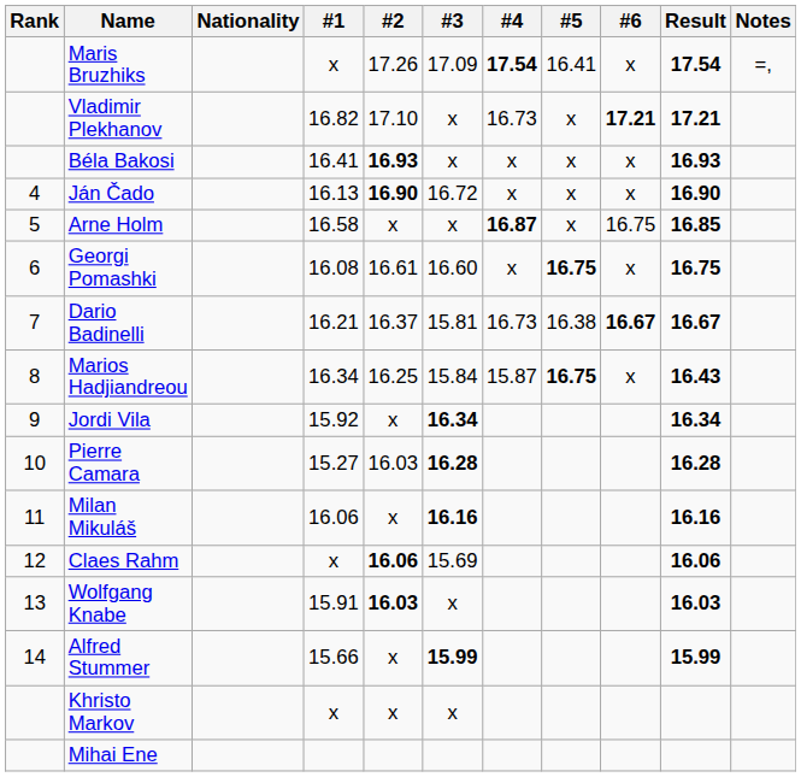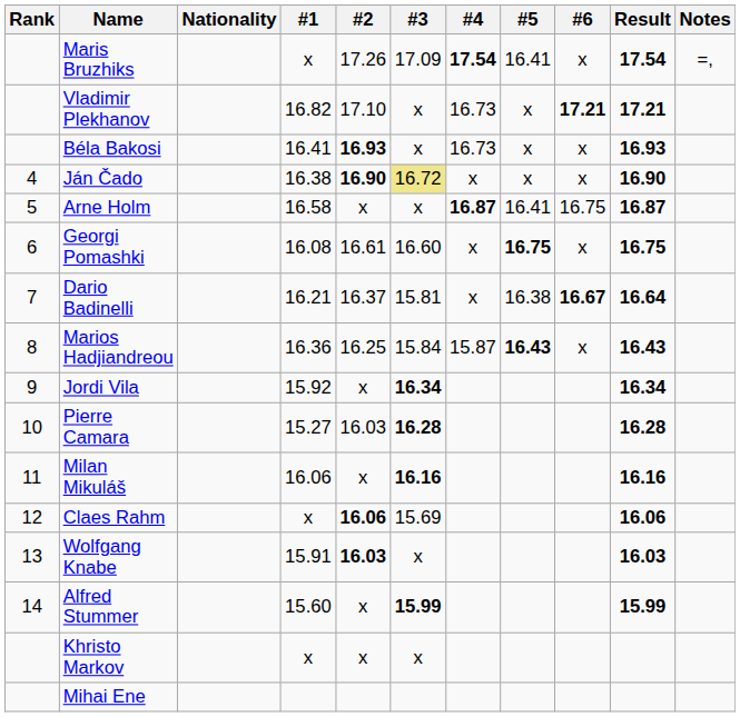Béla Bakosi | #4: x -> 16.73
Ján Čado | #1: 16.13 -> 16.38
Ján Čado | #3: no background -> khaki background
Arne Holm | #5: x -> 16.41
Arne Holm | Result: 16.85 -> 16.87
Dario Badinelli | #4: 16.73 -> x
Dario Badinelli | Result: 16.67 -> 16.64
Marios Hadjiandreou | #1: 16.34 -> 16.36
Marios Hadjiandreou | #5: 16.75 -> 16.43
Alfred Stummer | #1: 15.66 -> 15.60
